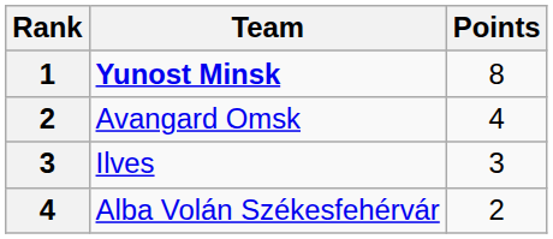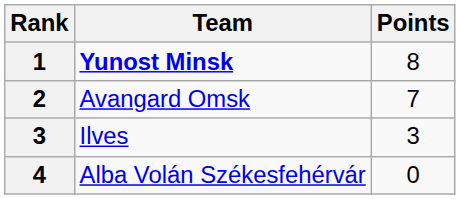Avangard Omsk | Points: 4 -> 7
Alba Volán Székesfehérvár | Points: 2 -> 0
